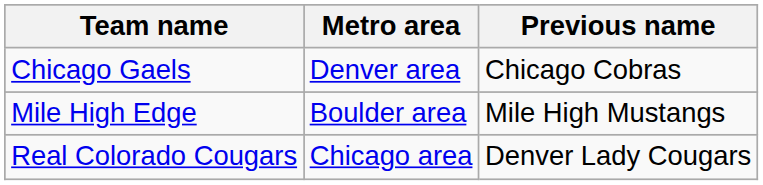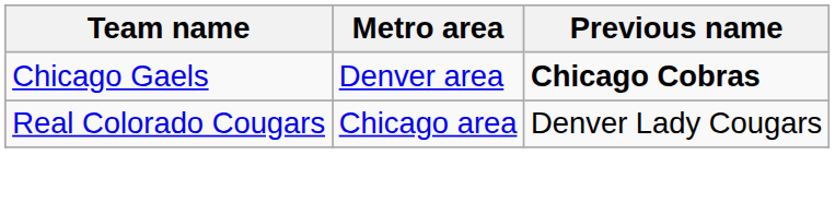Chicago Gaels | Previous name: normal -> bold
- row: Mile High Edge | Boulder area | Mile High Mustangs
